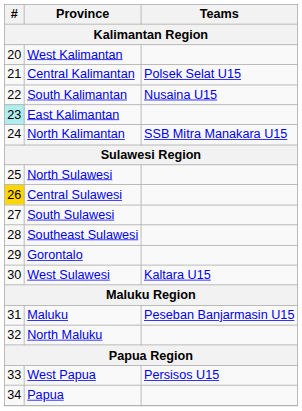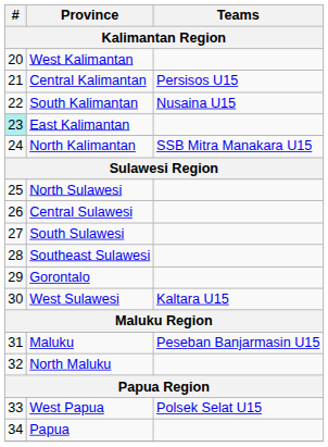Central Kalimantan | Teams: Polsek Selat U15 -> Persisos U15
Central Sulawesi | #: gold background -> no background
West Papua | Teams: Persisos U15 -> Polsek Selat U15
